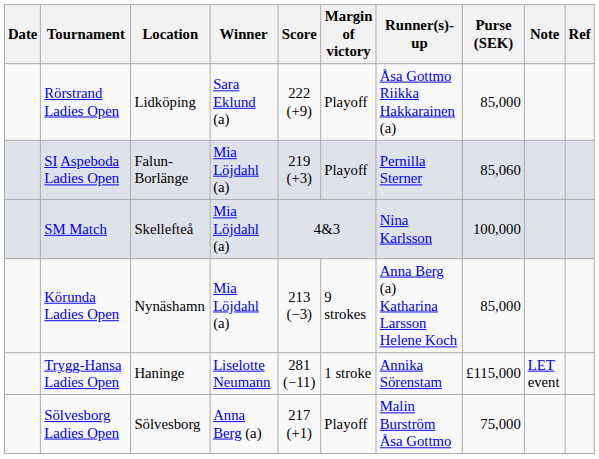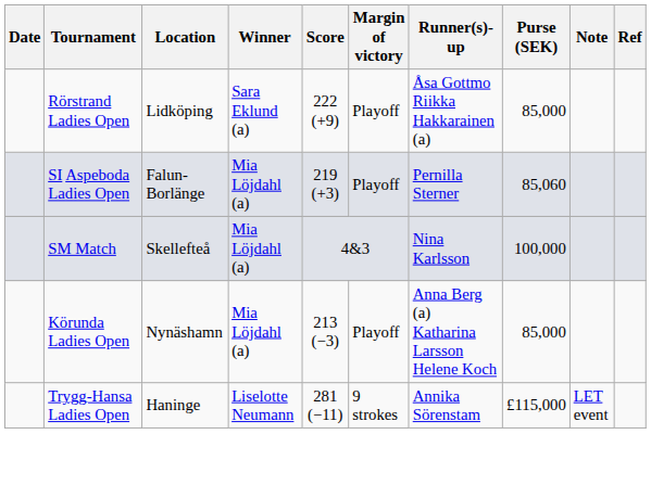Körunda Ladies Open | Margin of victory: 9 strokes -> Playoff
Trygg-Hansa Ladies Open | Margin of victory: 1 stroke -> 9 strokes
- row: Sölvesborg Ladies Open | Sölvesborg | Anna Berg (a) | 217 (+1) | Playoff | Malin Burström Åsa Gottmo | 75,000
